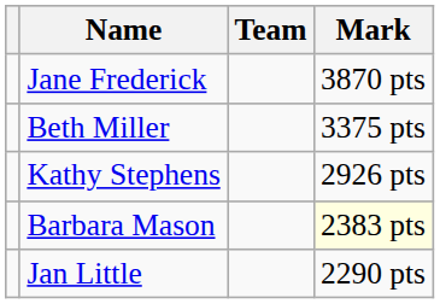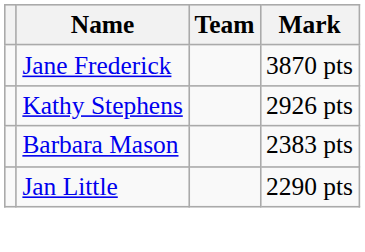- row: Beth Miller | 3375 pts
Barbara Mason | Mark: lightyellow background -> no background
